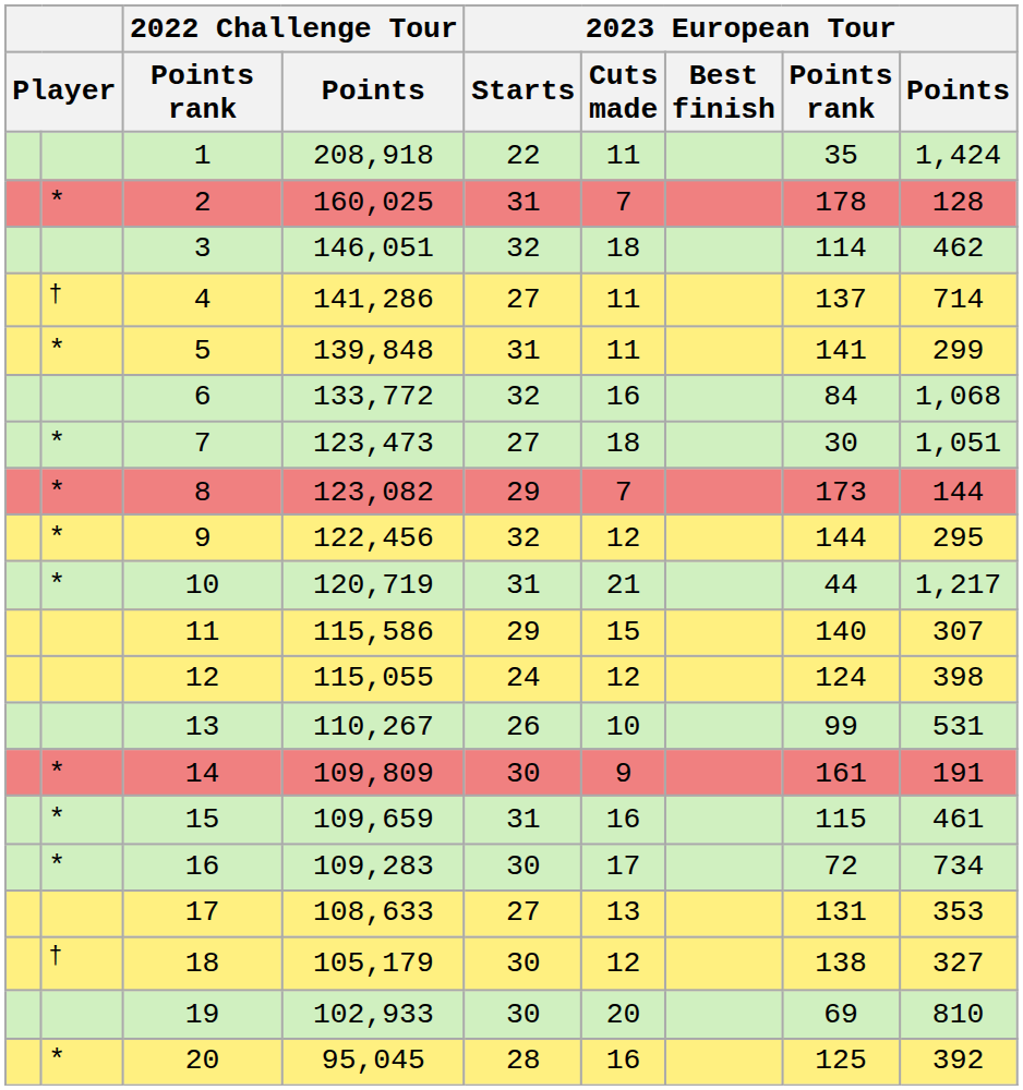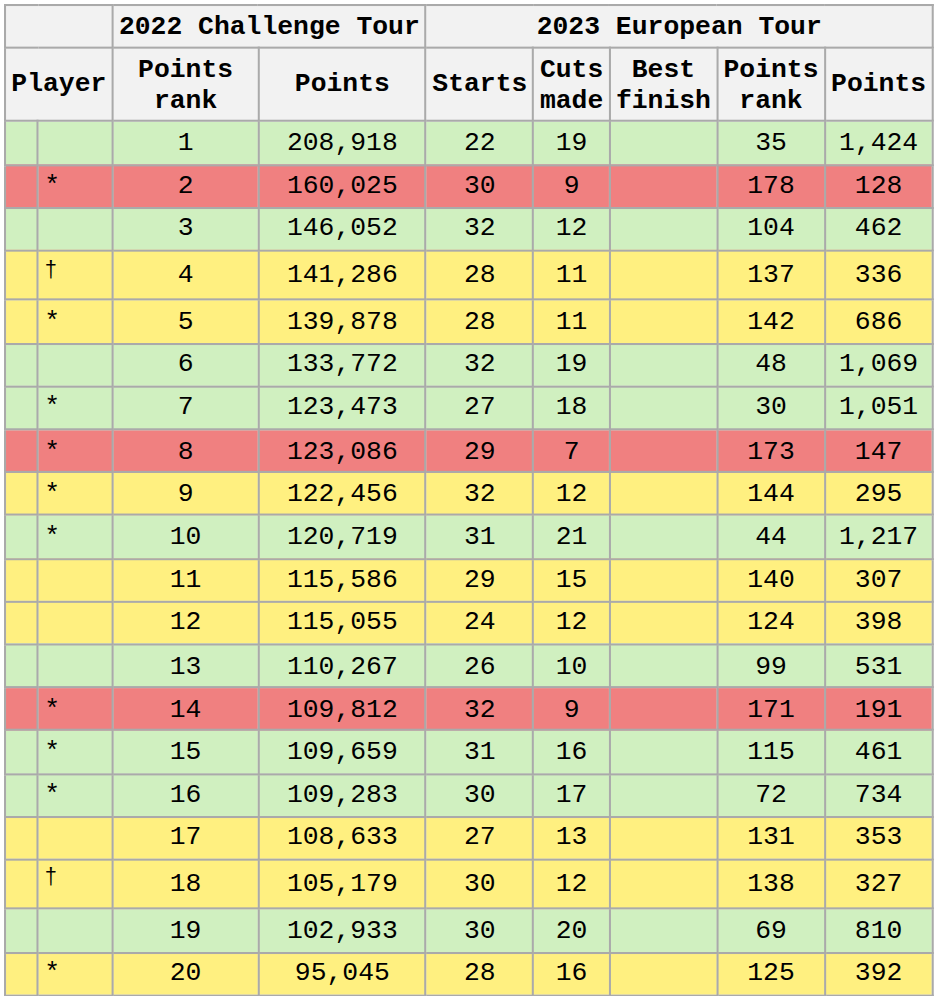1 | 2023 European Tour / Cuts made: 11 -> 19
2 | 2023 European Tour / Starts: 31 -> 30
2 | 2023 European Tour / Cuts made: 7 -> 9
3 | 2022 Challenge Tour / Points: 146,051 -> 146,052
3 | 2023 European Tour / Cuts made: 18 -> 12
3 | 2023 European Tour / Points rank: 114 -> 104
4 | 2023 European Tour / Starts: 27 -> 28
4 | 2023 European Tour / Points: 714 -> 336
5 | 2022 Challenge Tour / Points: 139,848 -> 139,878
5 | 2023 European Tour / Starts: 31 -> 28
5 | 2023 European Tour / Points rank: 141 -> 142
5 | 2023 European Tour / Points: 299 -> 686
6 | 2023 European Tour / Cuts made: 16 -> 19
6 | 2023 European Tour / Points rank: 84 -> 48
6 | 2023 European Tour / Points: 1,068 -> 1,069
8 | 2022 Challenge Tour / Points: 123,082 -> 123,086
8 | 2023 European Tour / Points: 144 -> 147
14 | 2022 Challenge Tour / Points: 109,809 -> 109,812
14 | 2023 European Tour / Starts: 30 -> 32
14 | 2023 European Tour / Points rank: 161 -> 171
